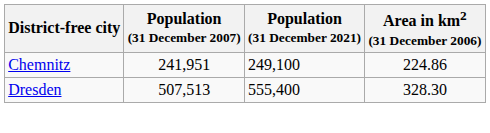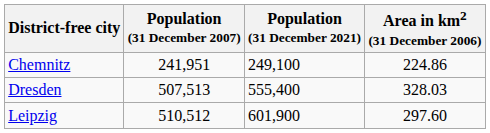Dresden | Area in km2 (31 December 2006): 328.30 -> 328.03
+ row: Leipzig | 510,512 | 601,900 | 297.60
